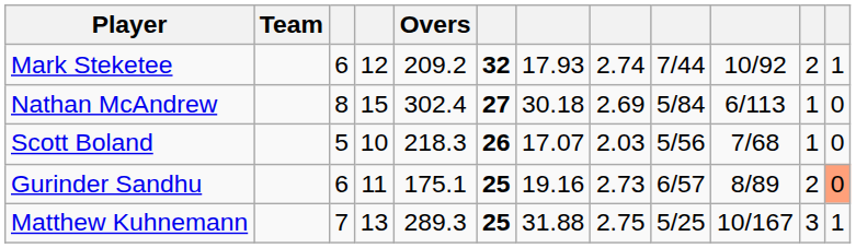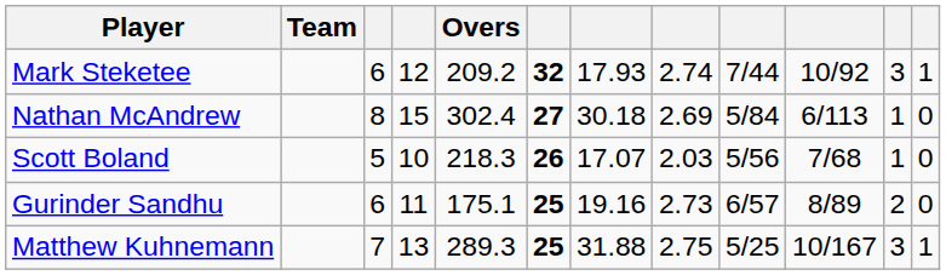Mark Steketee | column 11: 2 -> 3
Gurinder Sandhu | column 12: lightsalmon background -> no background
